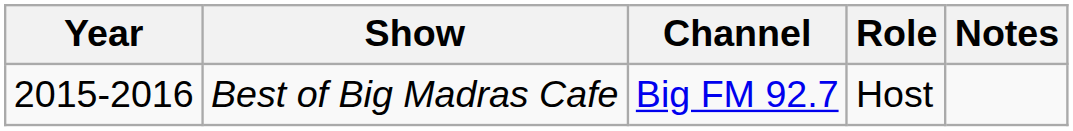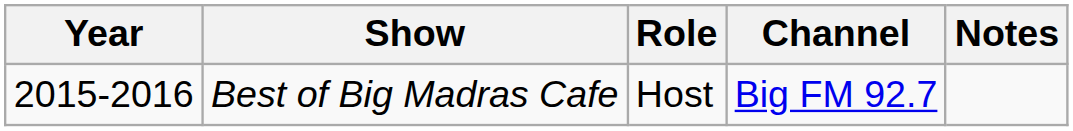columns swapped: Role <-> Channel
